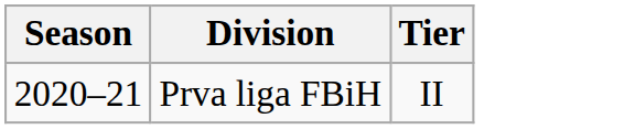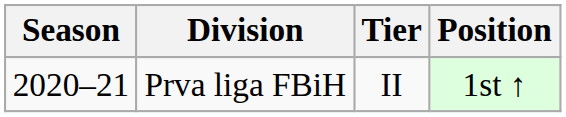+ column: Position | 1st ↑
